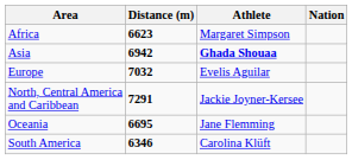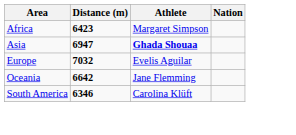Africa | Distance (m): 6623 -> 6423
Asia | Distance (m): 6942 -> 6947
- row: North, Central America and Caribbean | 7291 | Jackie Joyner-Kersee
Oceania | Distance (m): 6695 -> 6642
